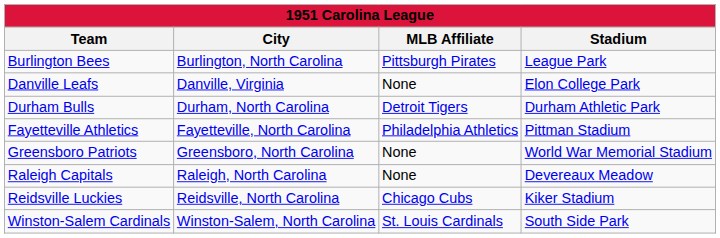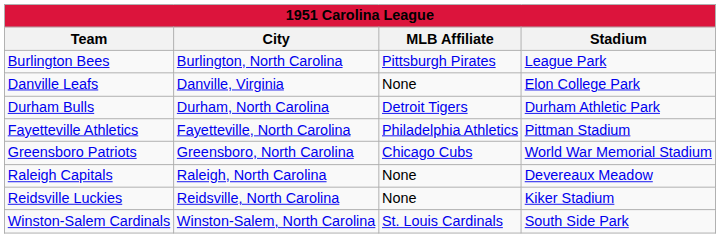Greensboro Patriots | MLB Affiliate: None -> Chicago Cubs
Reidsville Luckies | MLB Affiliate: Chicago Cubs -> None
